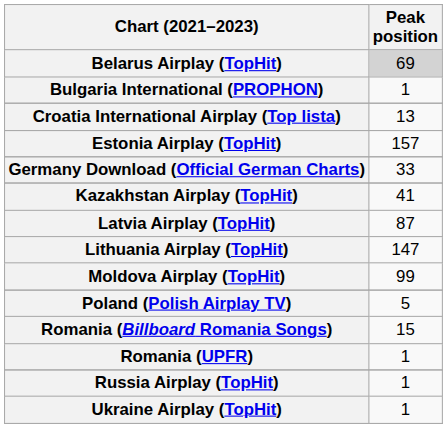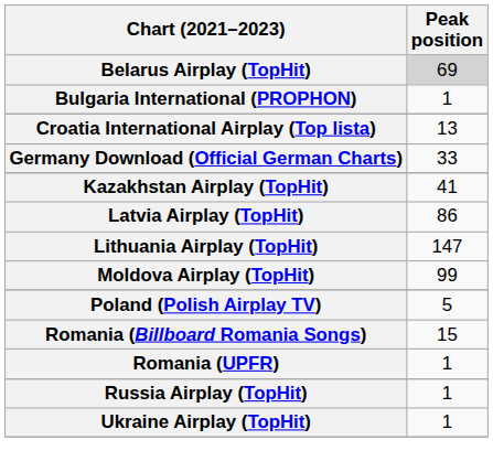- row: Estonia Airplay (TopHit) | 157
Latvia Airplay (TopHit) | Peak position: 87 -> 86
